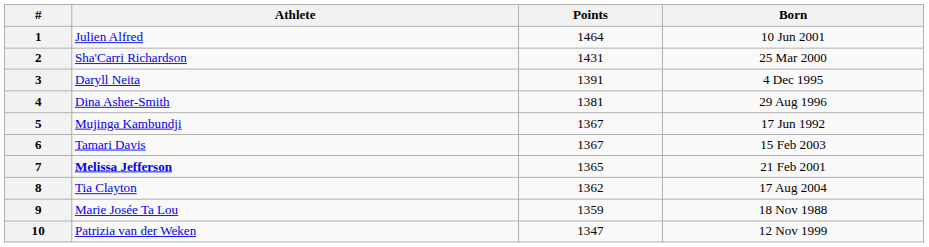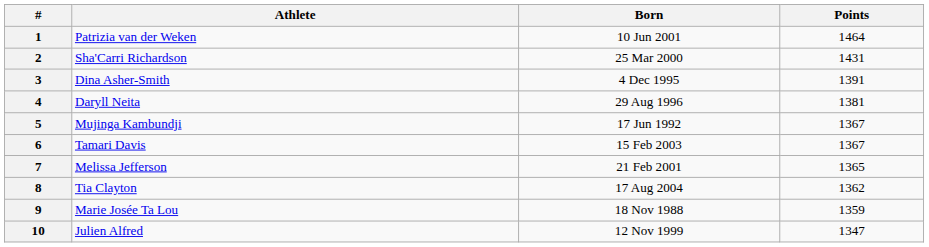columns swapped: Born <-> Points
1 | Athlete: Julien Alfred -> Patrizia van der Weken
3 | Athlete: Daryll Neita -> Dina Asher-Smith
4 | Athlete: Dina Asher-Smith -> Daryll Neita
7 | Athlete: bold -> normal
10 | Athlete: Patrizia van der Weken -> Julien Alfred
